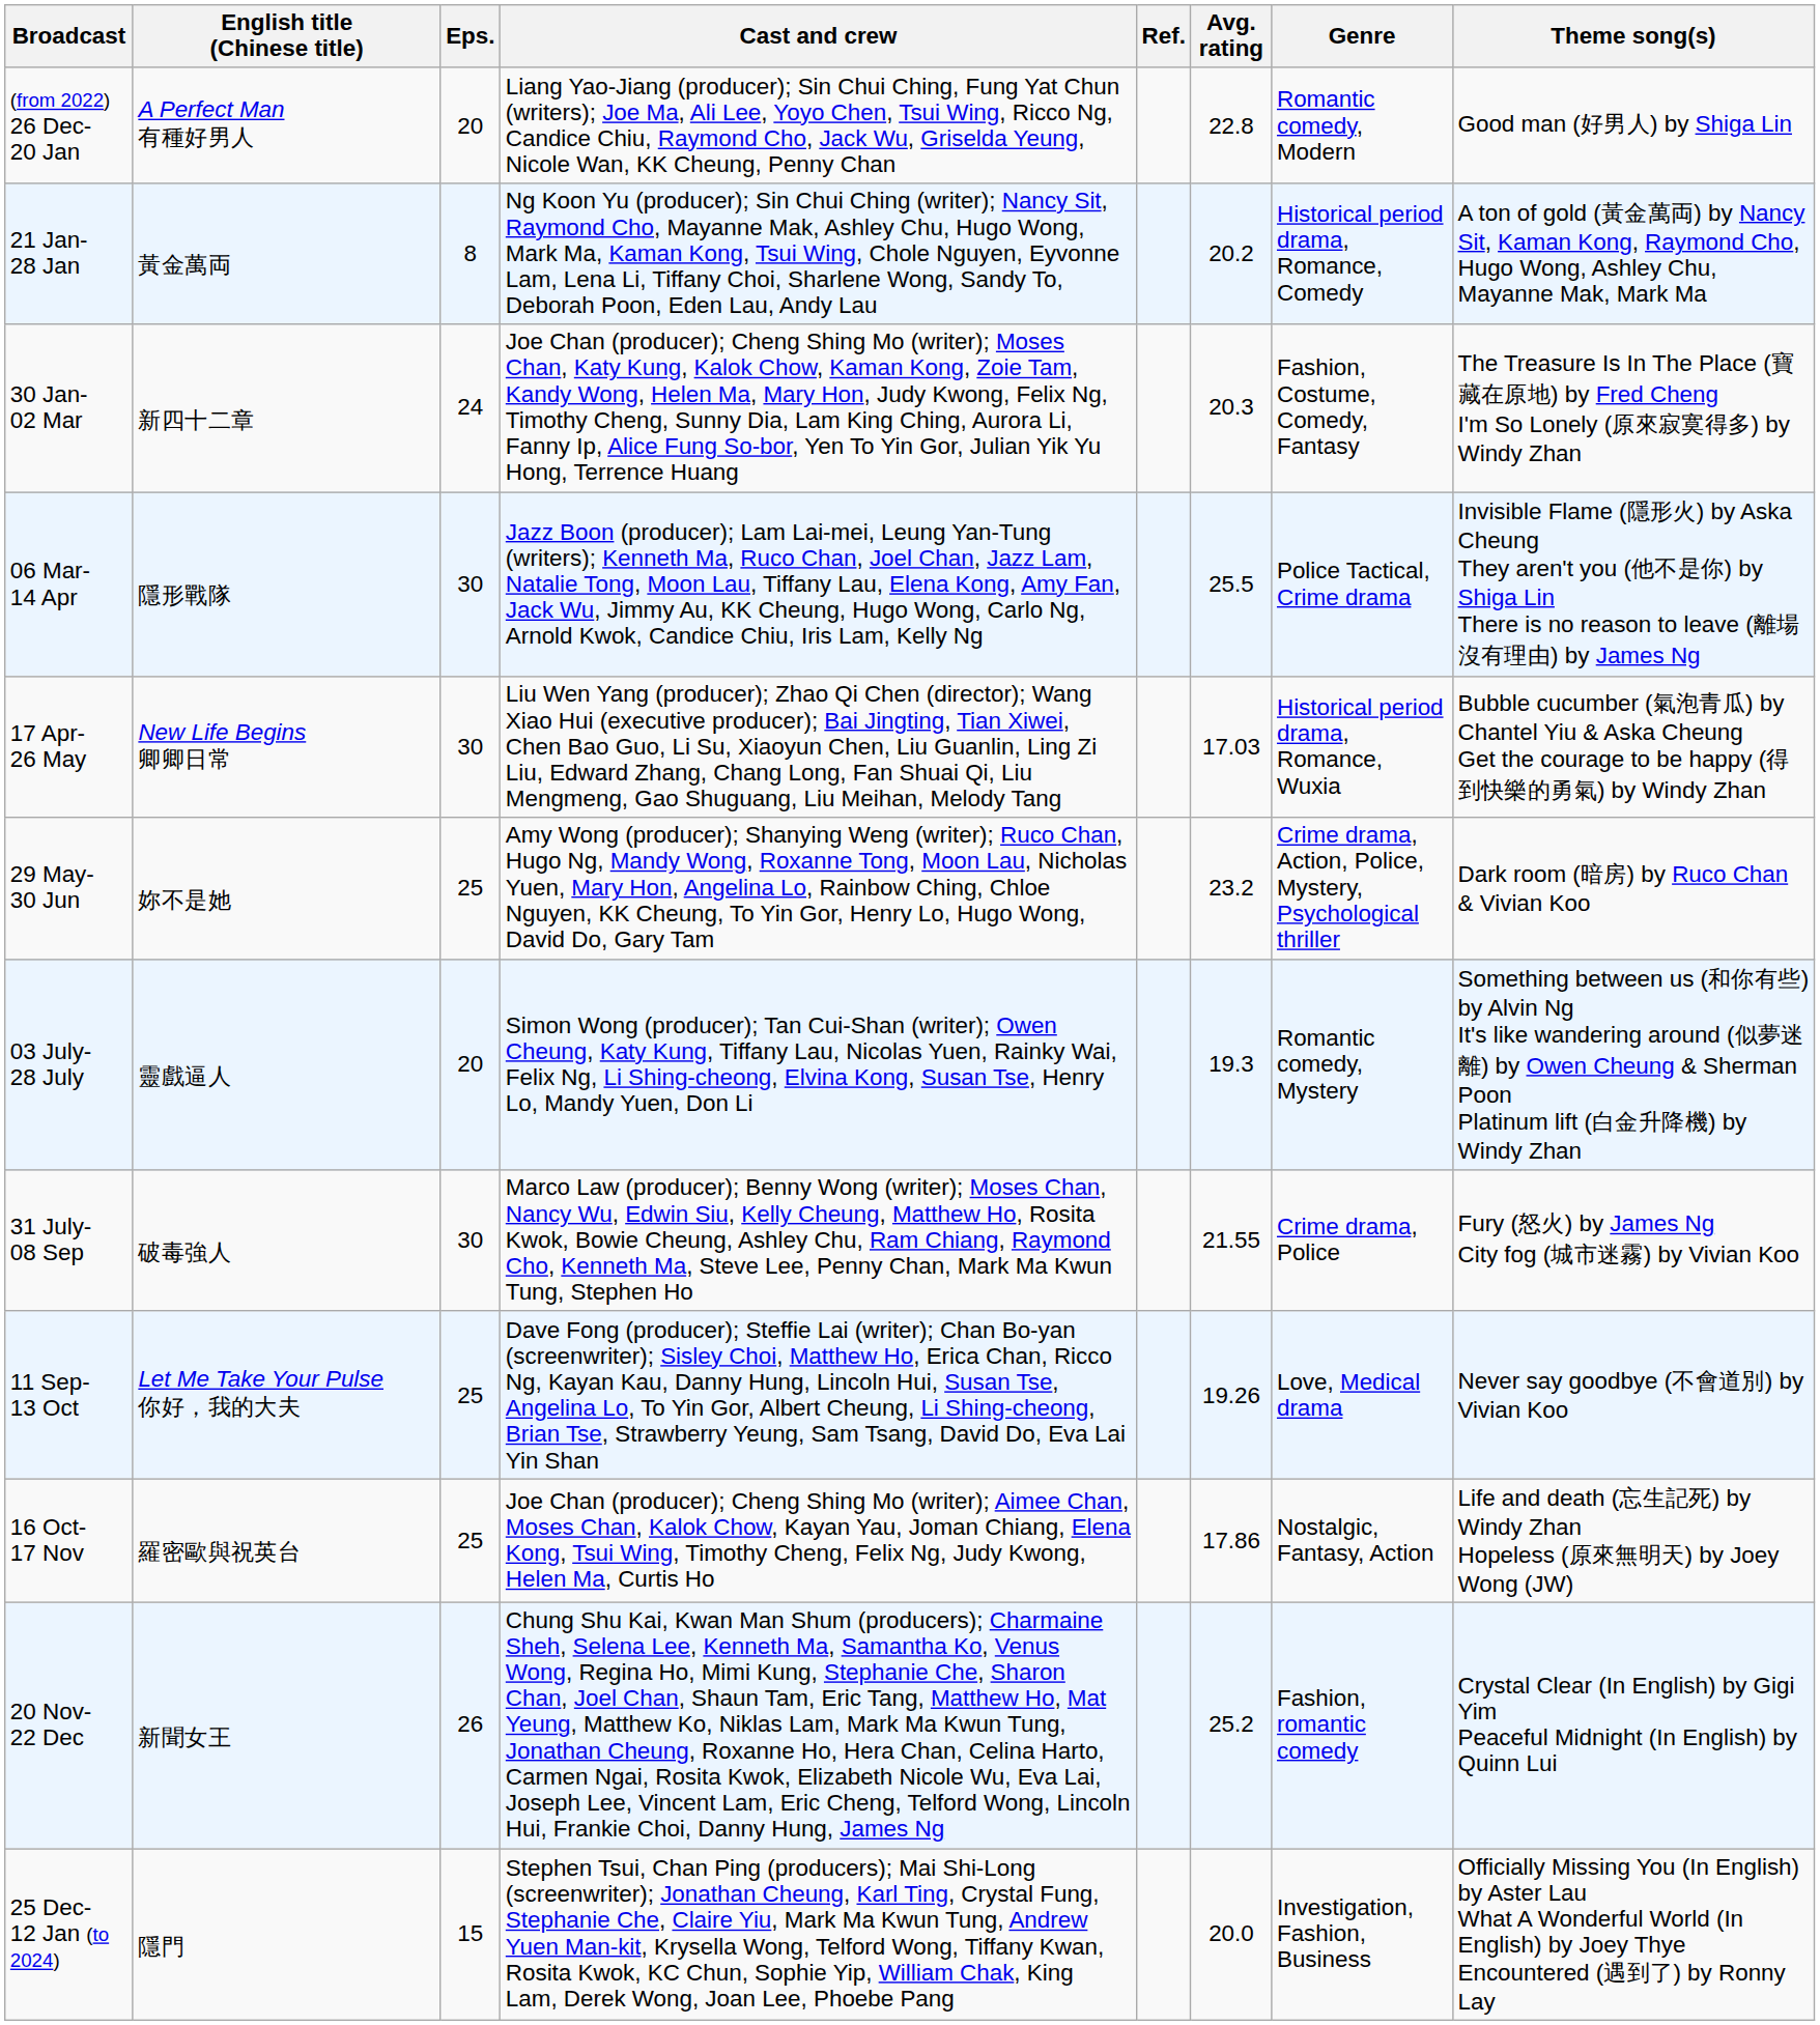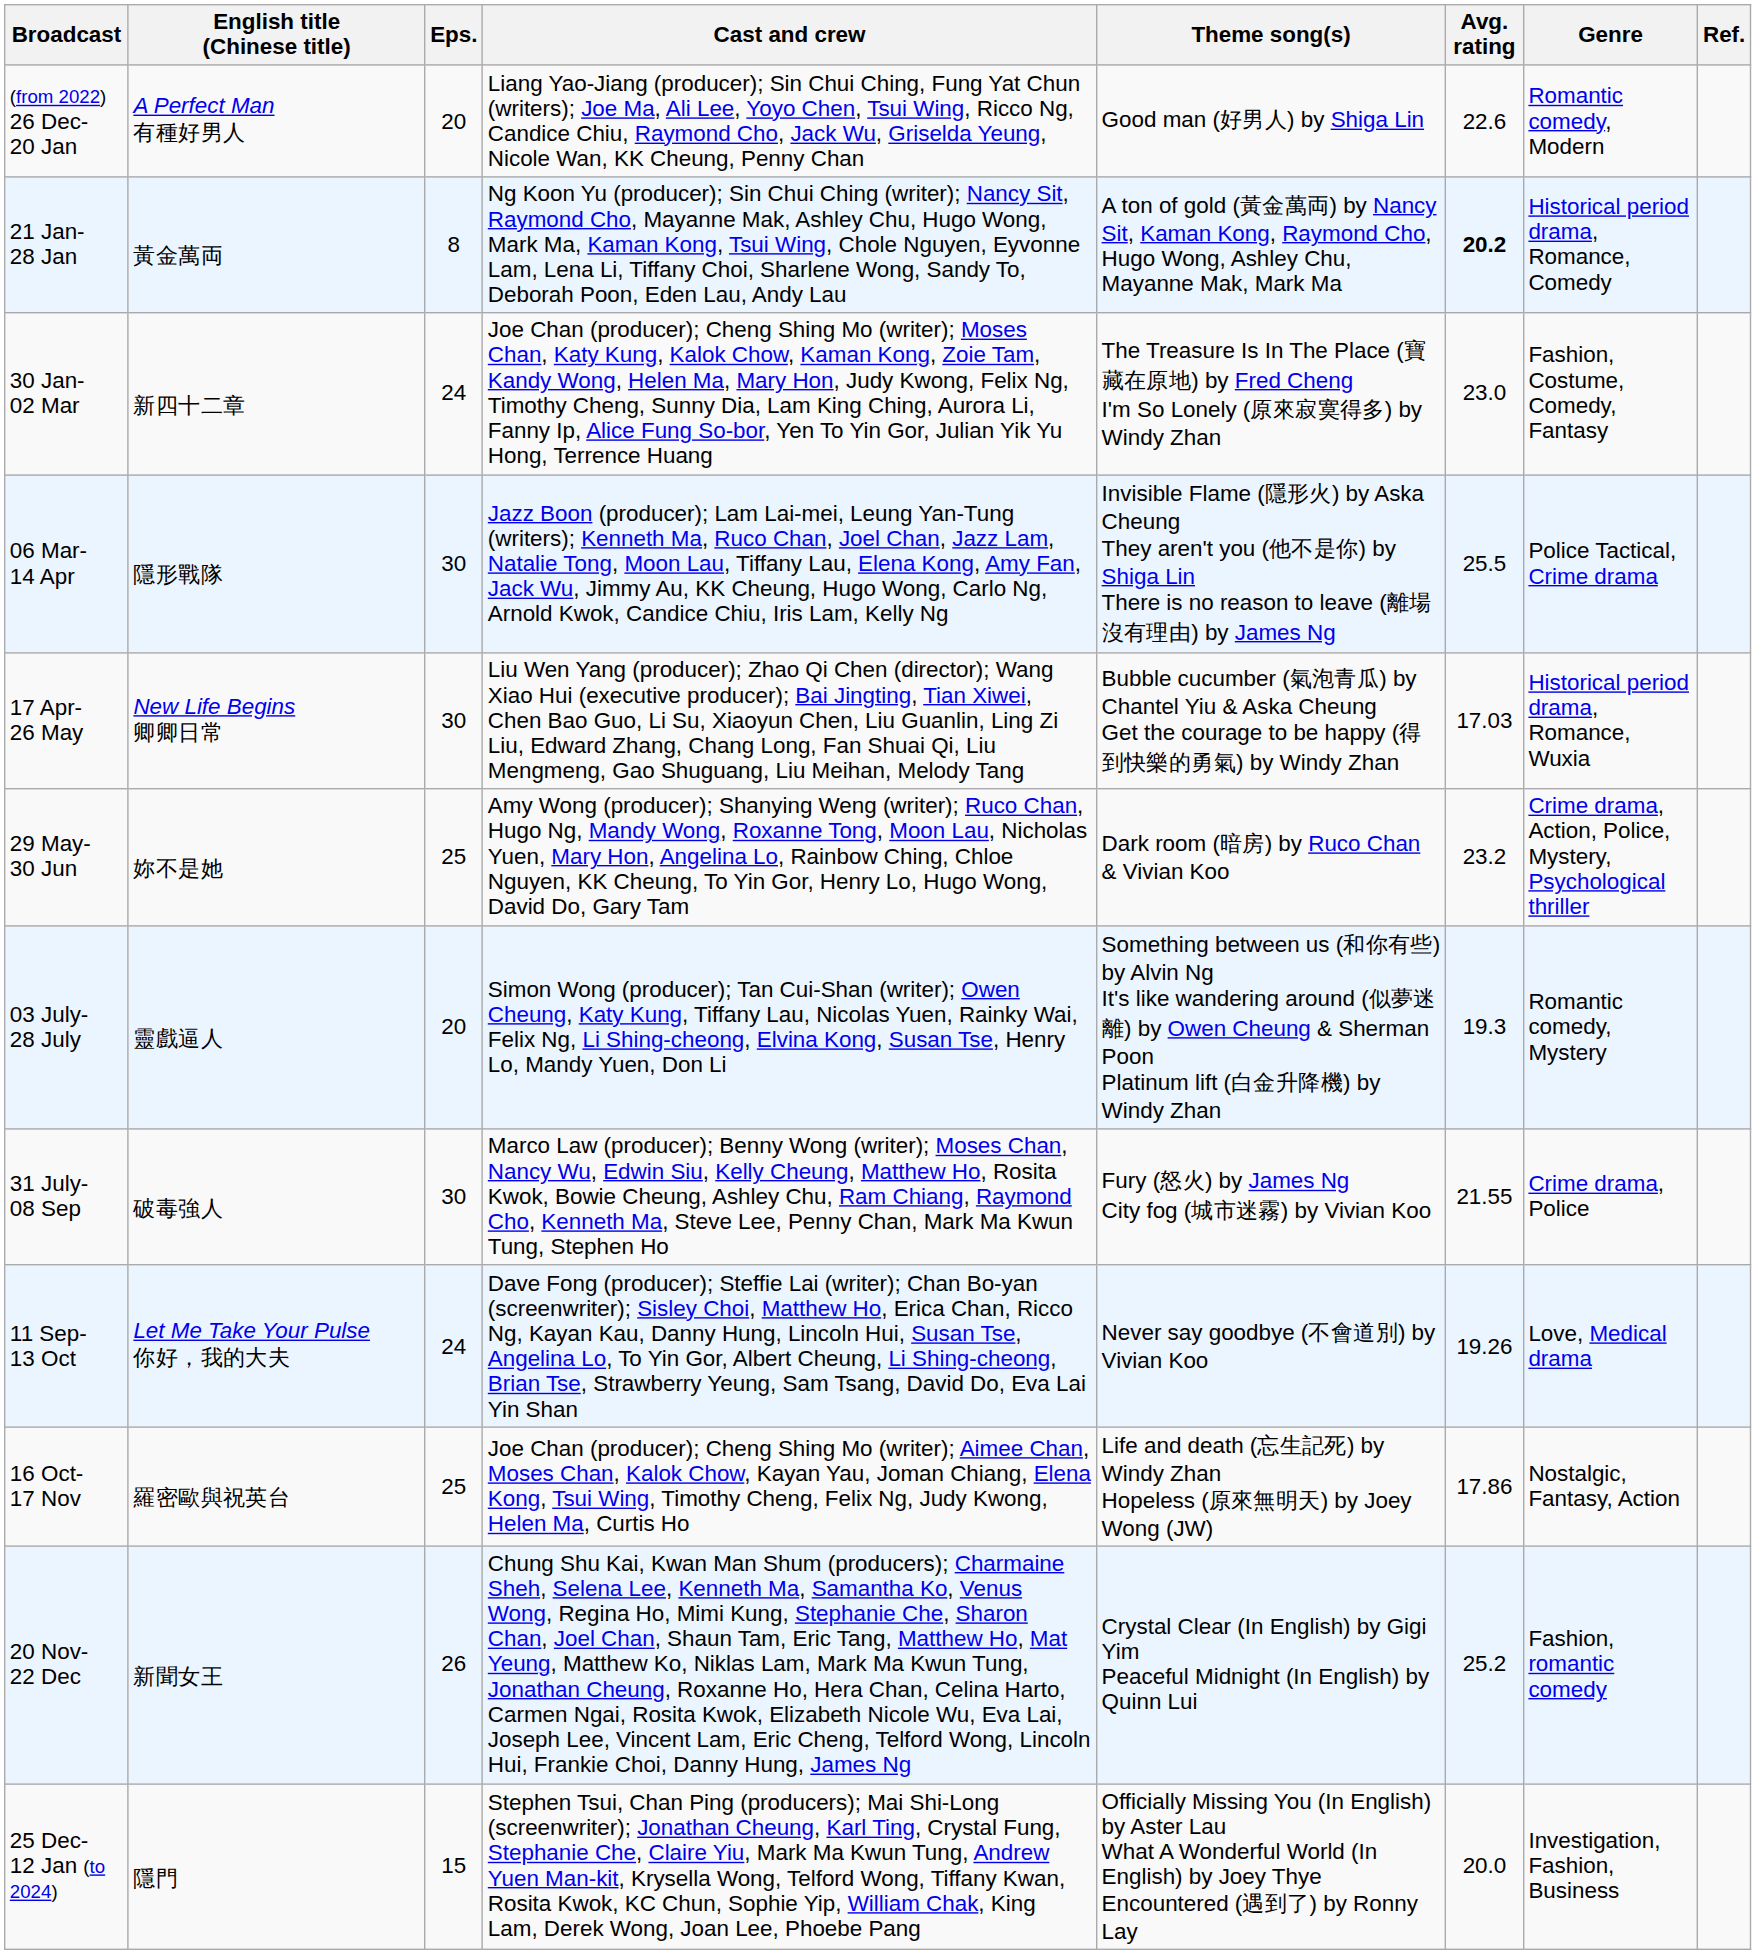columns swapped: Theme song(s) <-> Ref.
(from 2022) 26 Dec- 20 Jan | Avg. rating: 22.8 -> 22.6
21 Jan- 28 Jan | Avg. rating: normal -> bold
30 Jan- 02 Mar | Avg. rating: 20.3 -> 23.0
11 Sep- 13 Oct | Eps.: 25 -> 24
